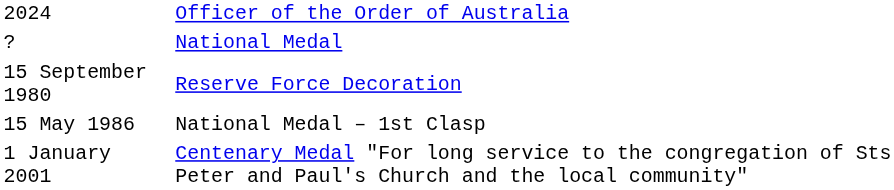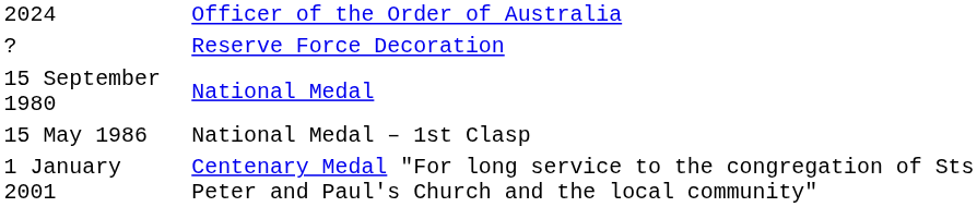? | column 3: National Medal -> Reserve Force Decoration
15 September 1980 | column 3: Reserve Force Decoration -> National Medal
